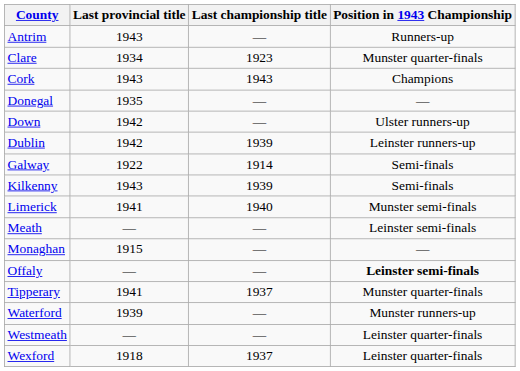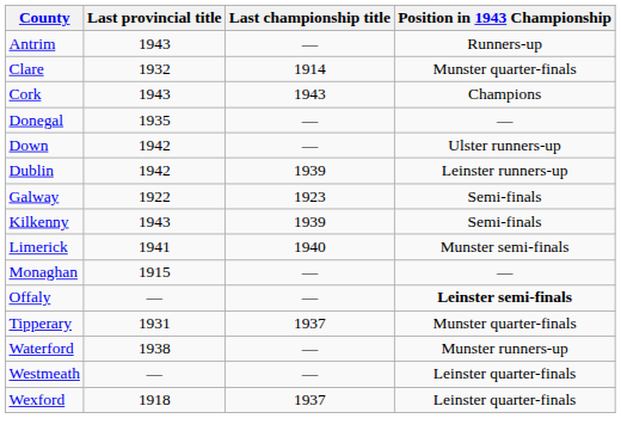Clare | Last provincial title: 1934 -> 1932
Clare | Last championship title: 1923 -> 1914
Galway | Last championship title: 1914 -> 1923
- row: Meath | — | — | Leinster semi-finals
Tipperary | Last provincial title: 1941 -> 1931
Waterford | Last provincial title: 1939 -> 1938
